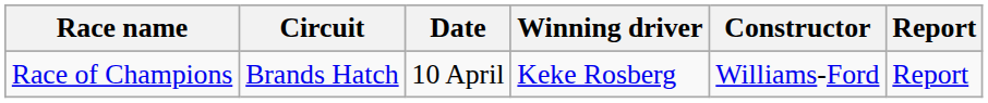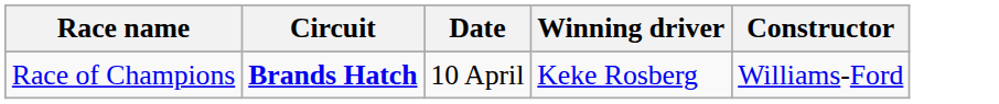- column: Report | Report
Race of Champions | Circuit: normal -> bold
